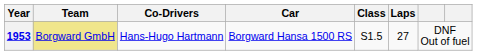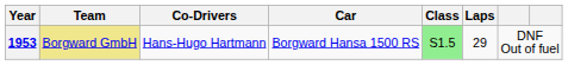1953 | Class: no background -> lightgreen background
1953 | Laps: 27 -> 29
